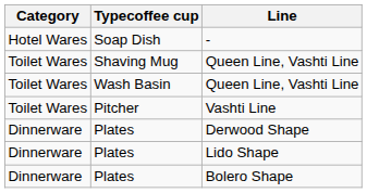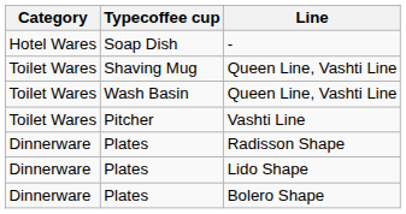- row: Dinnerware | Plates | Derwood Shape
+ row: Dinnerware | Plates | Radisson Shape
